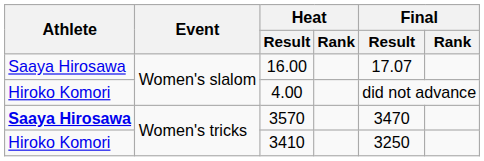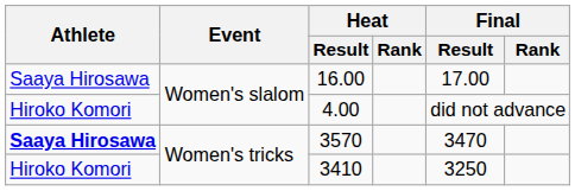16.00 | Final / Result: 17.07 -> 17.00
